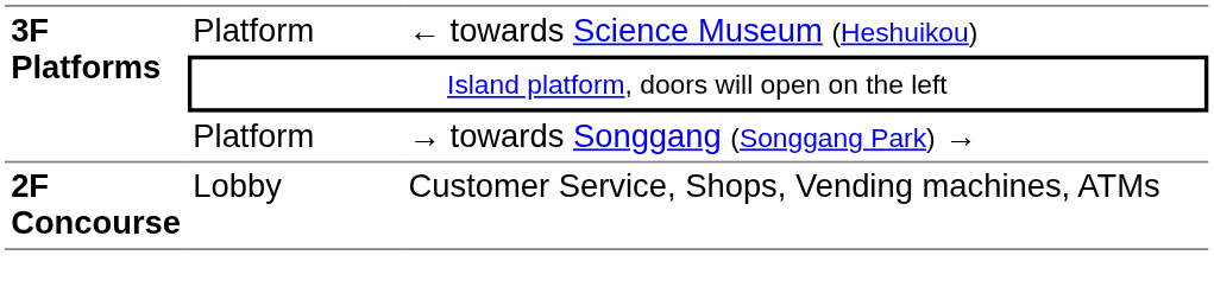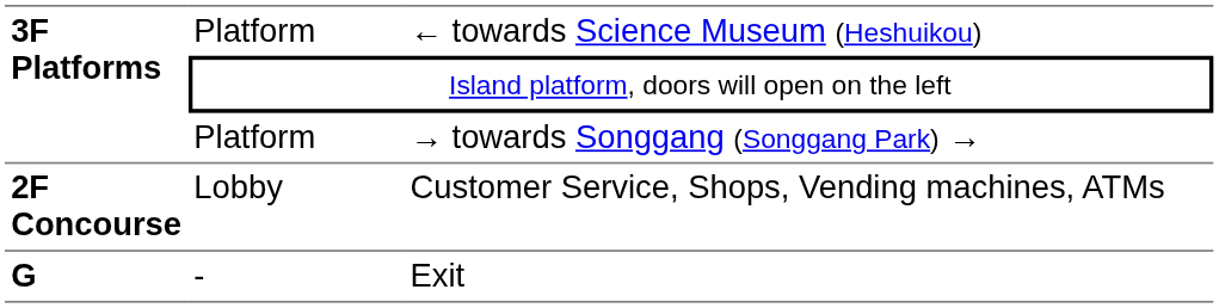+ row: G | - | Exit
